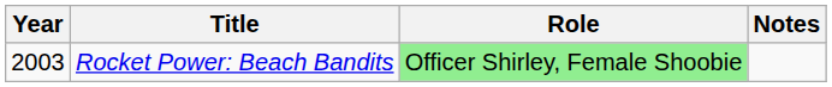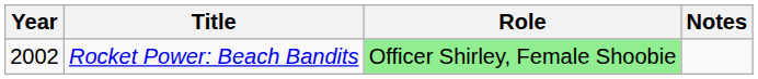Rocket Power: Beach Bandits | Year: 2003 -> 2002
